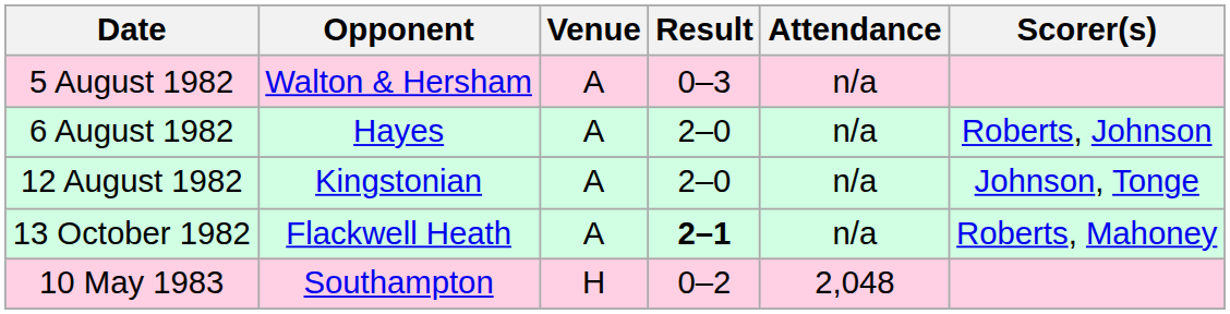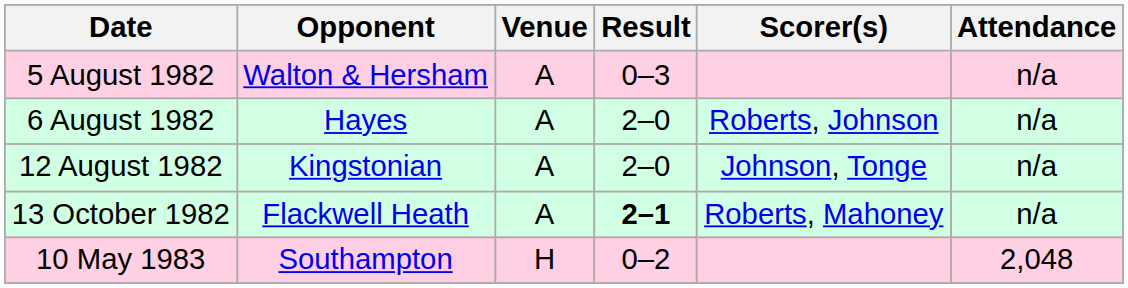columns swapped: Attendance <-> Scorer(s)
